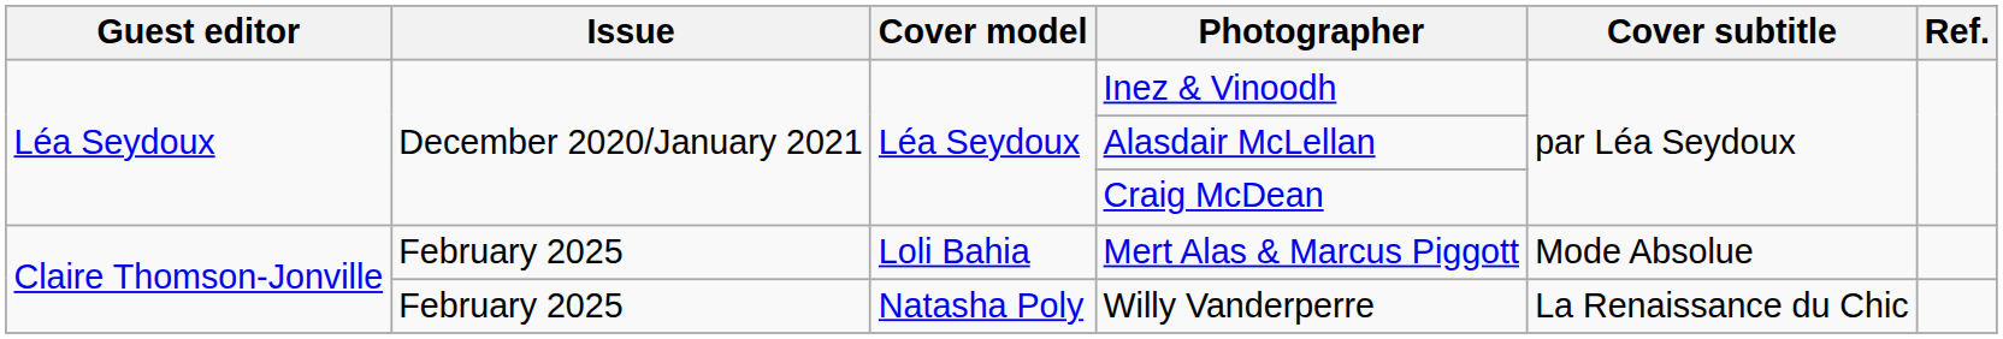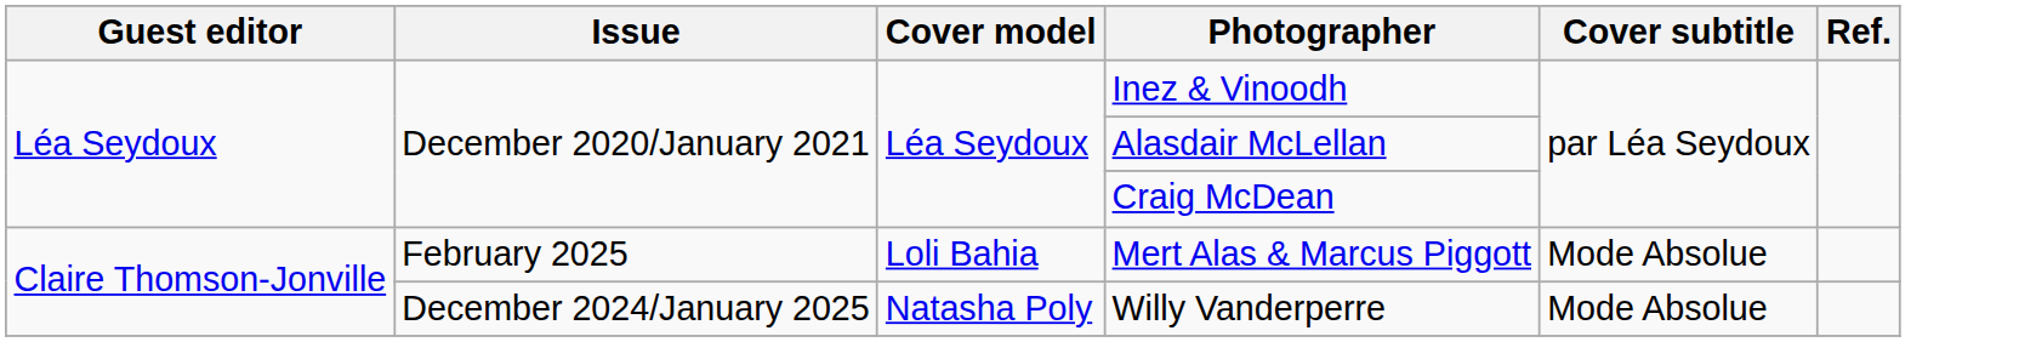Willy Vanderperre | Issue: February 2025 -> December 2024/January 2025
Willy Vanderperre | Cover subtitle: La Renaissance du Chic -> Mode Absolue
